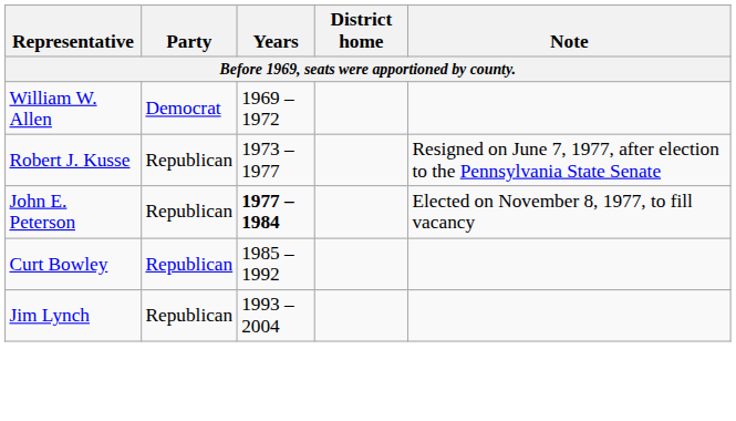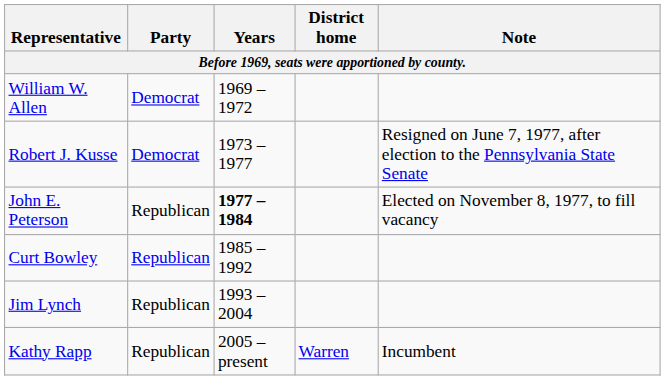Robert J. Kusse | Party: Republican -> Democrat
+ row: Kathy Rapp | Republican | 2005 – present | Warren | Incumbent
